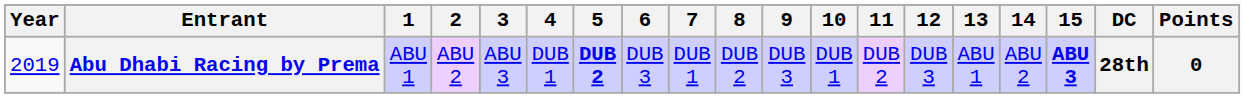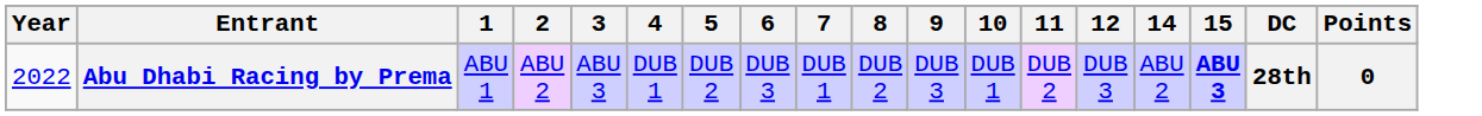- column: 13 | ABU 1
Abu Dhabi Racing by Prema | Year: 2019 -> 2022
Abu Dhabi Racing by Prema | 5: bold -> normal
